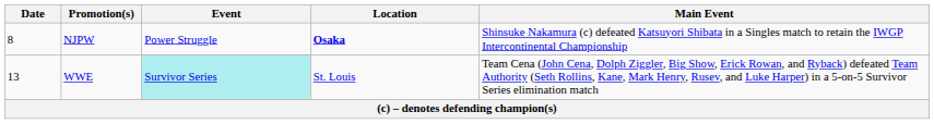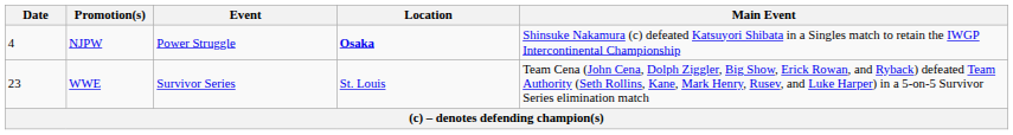NJPW | Date: 8 -> 4
WWE | Date: 13 -> 23
WWE | Event: paleturquoise background -> no background
